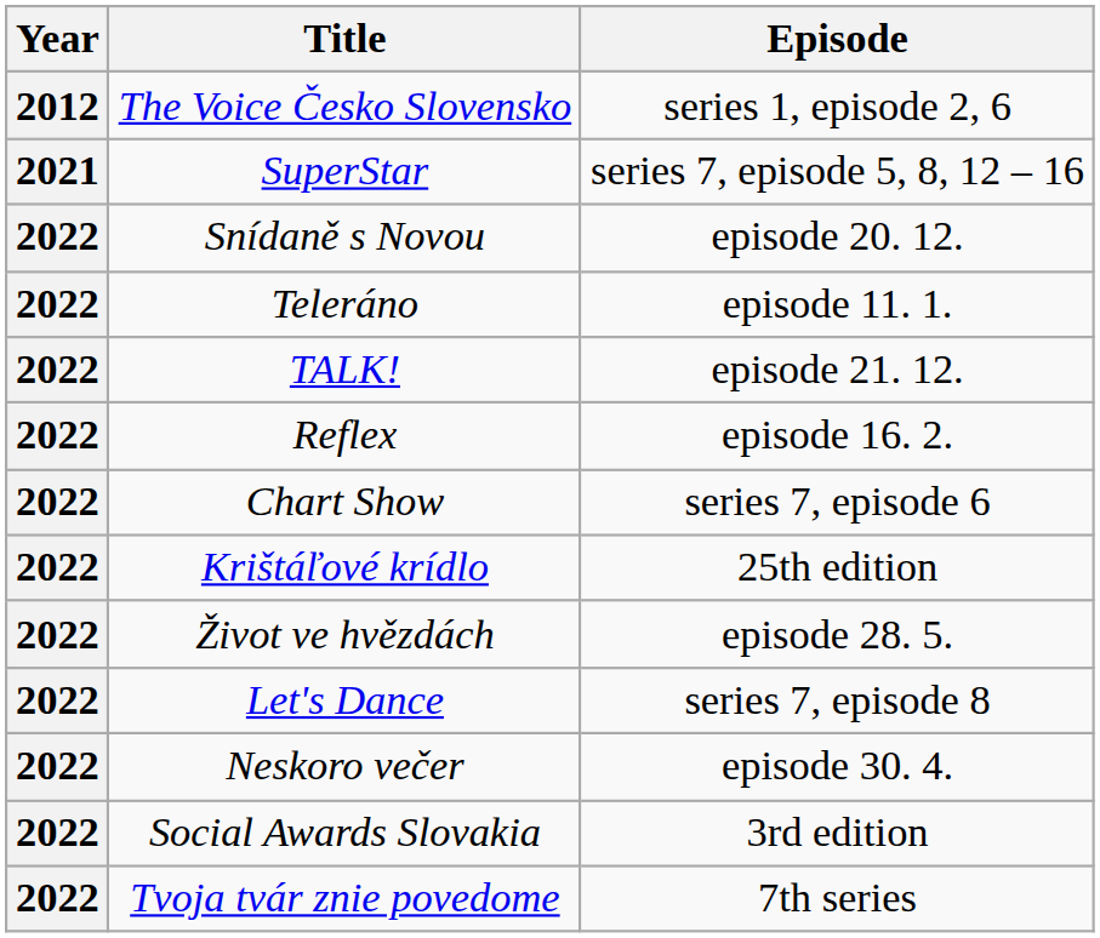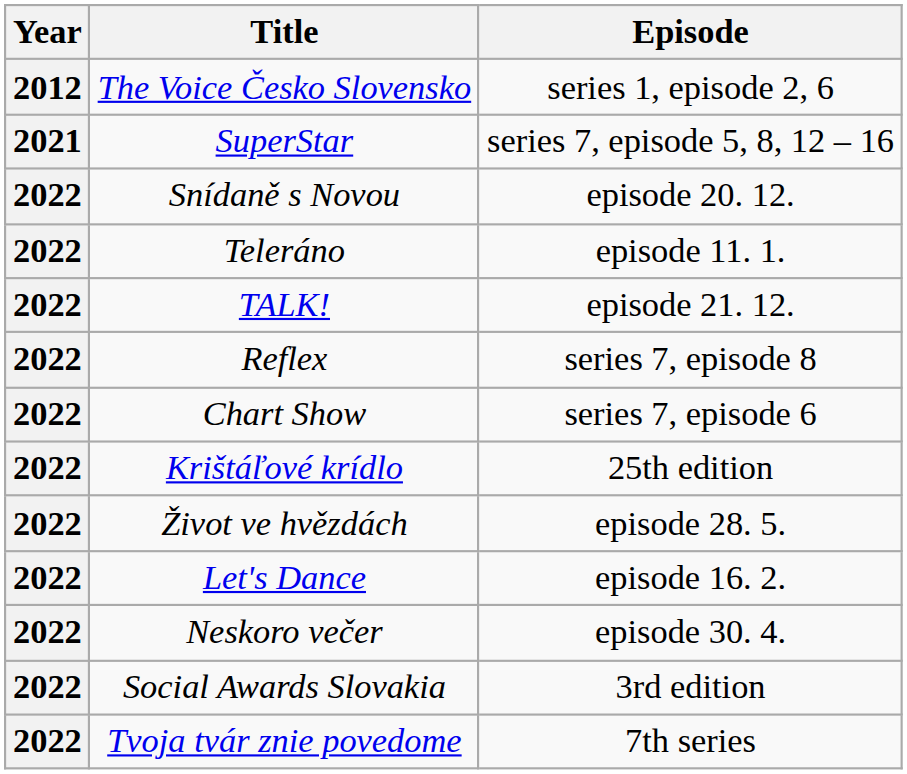Reflex | Episode: episode 16. 2. -> series 7, episode 8
Let's Dance | Episode: series 7, episode 8 -> episode 16. 2.
